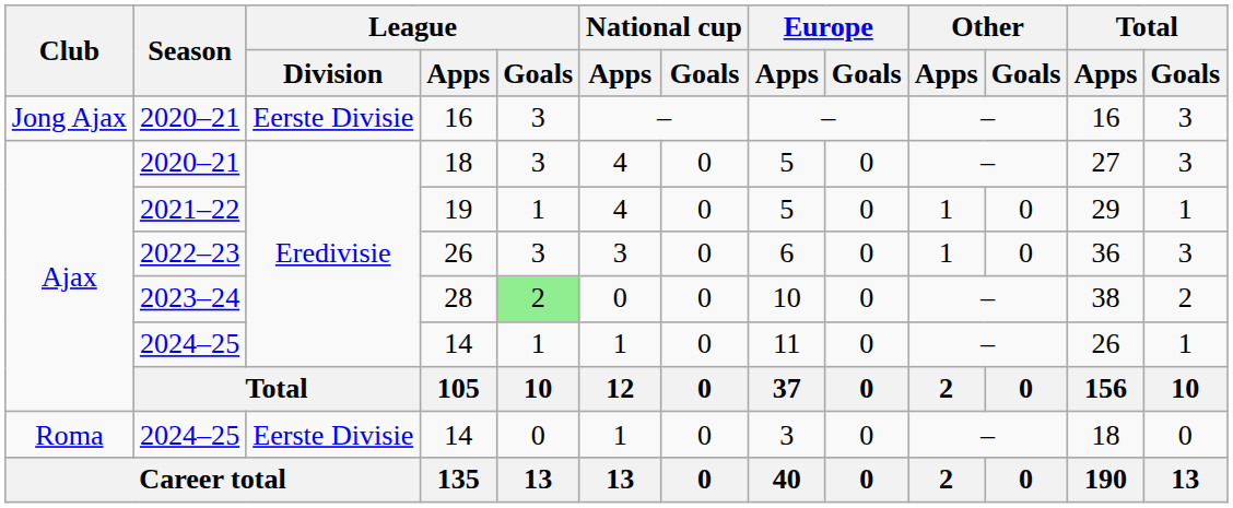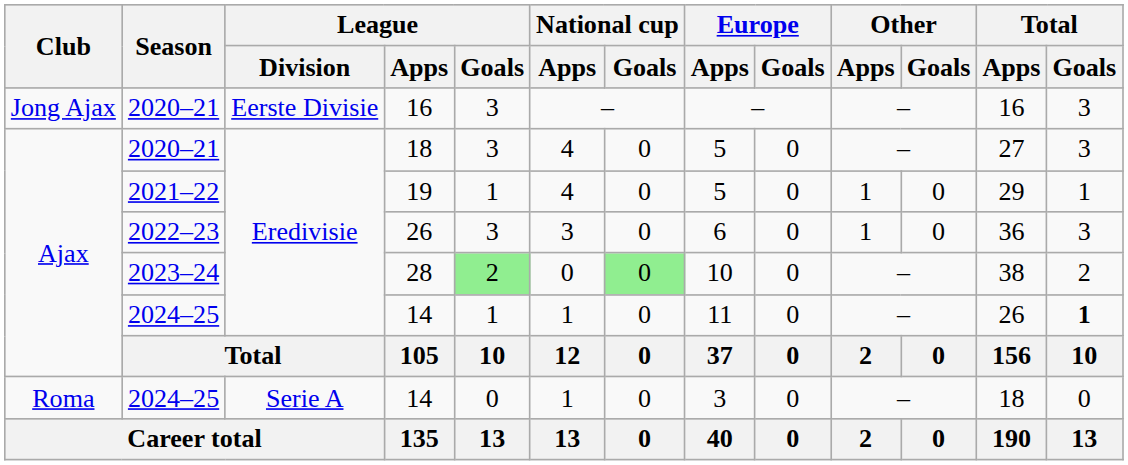28 | National cup / Goals: no background -> lightgreen background
Ajax / 14 | Total / Goals: normal -> bold
Roma / 14 | League / Division: Eerste Divisie -> Serie A
